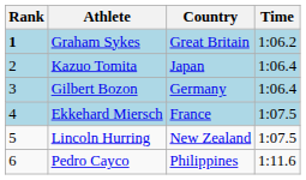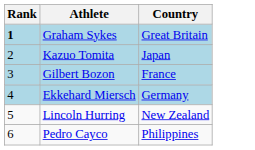- column: Time | 1:06.2 | 1:06.4 | 1:06.4 | 1:07.5 | 1:07.5 | 1:11.6
Gilbert Bozon | Country: Germany -> France
Ekkehard Miersch | Country: France -> Germany
